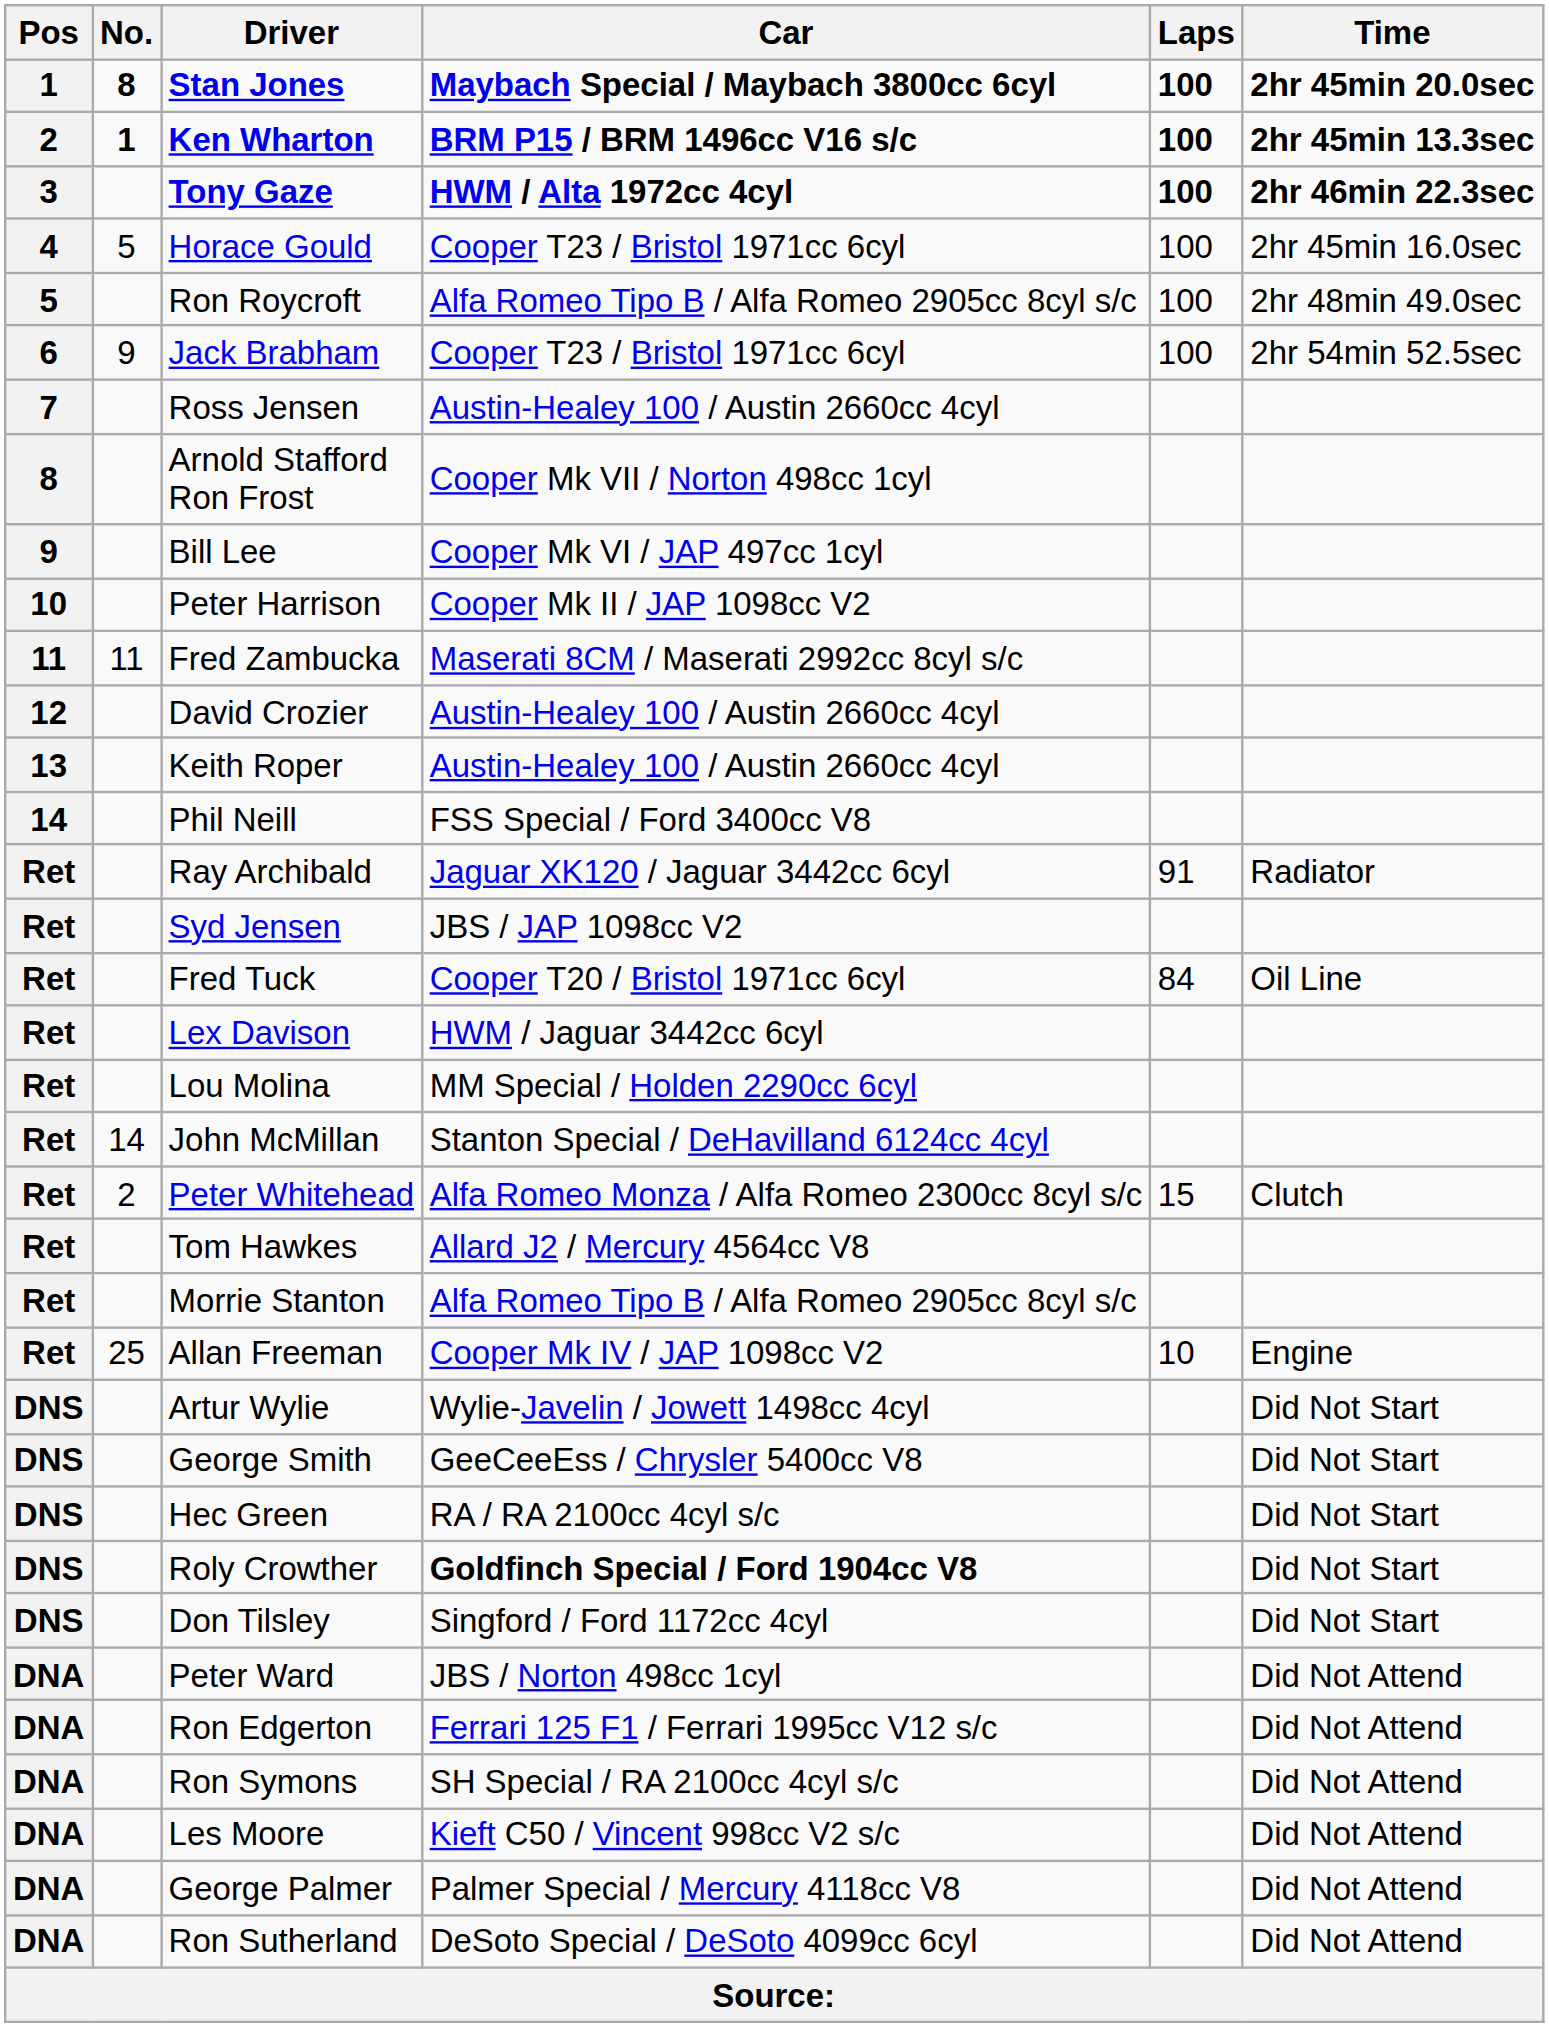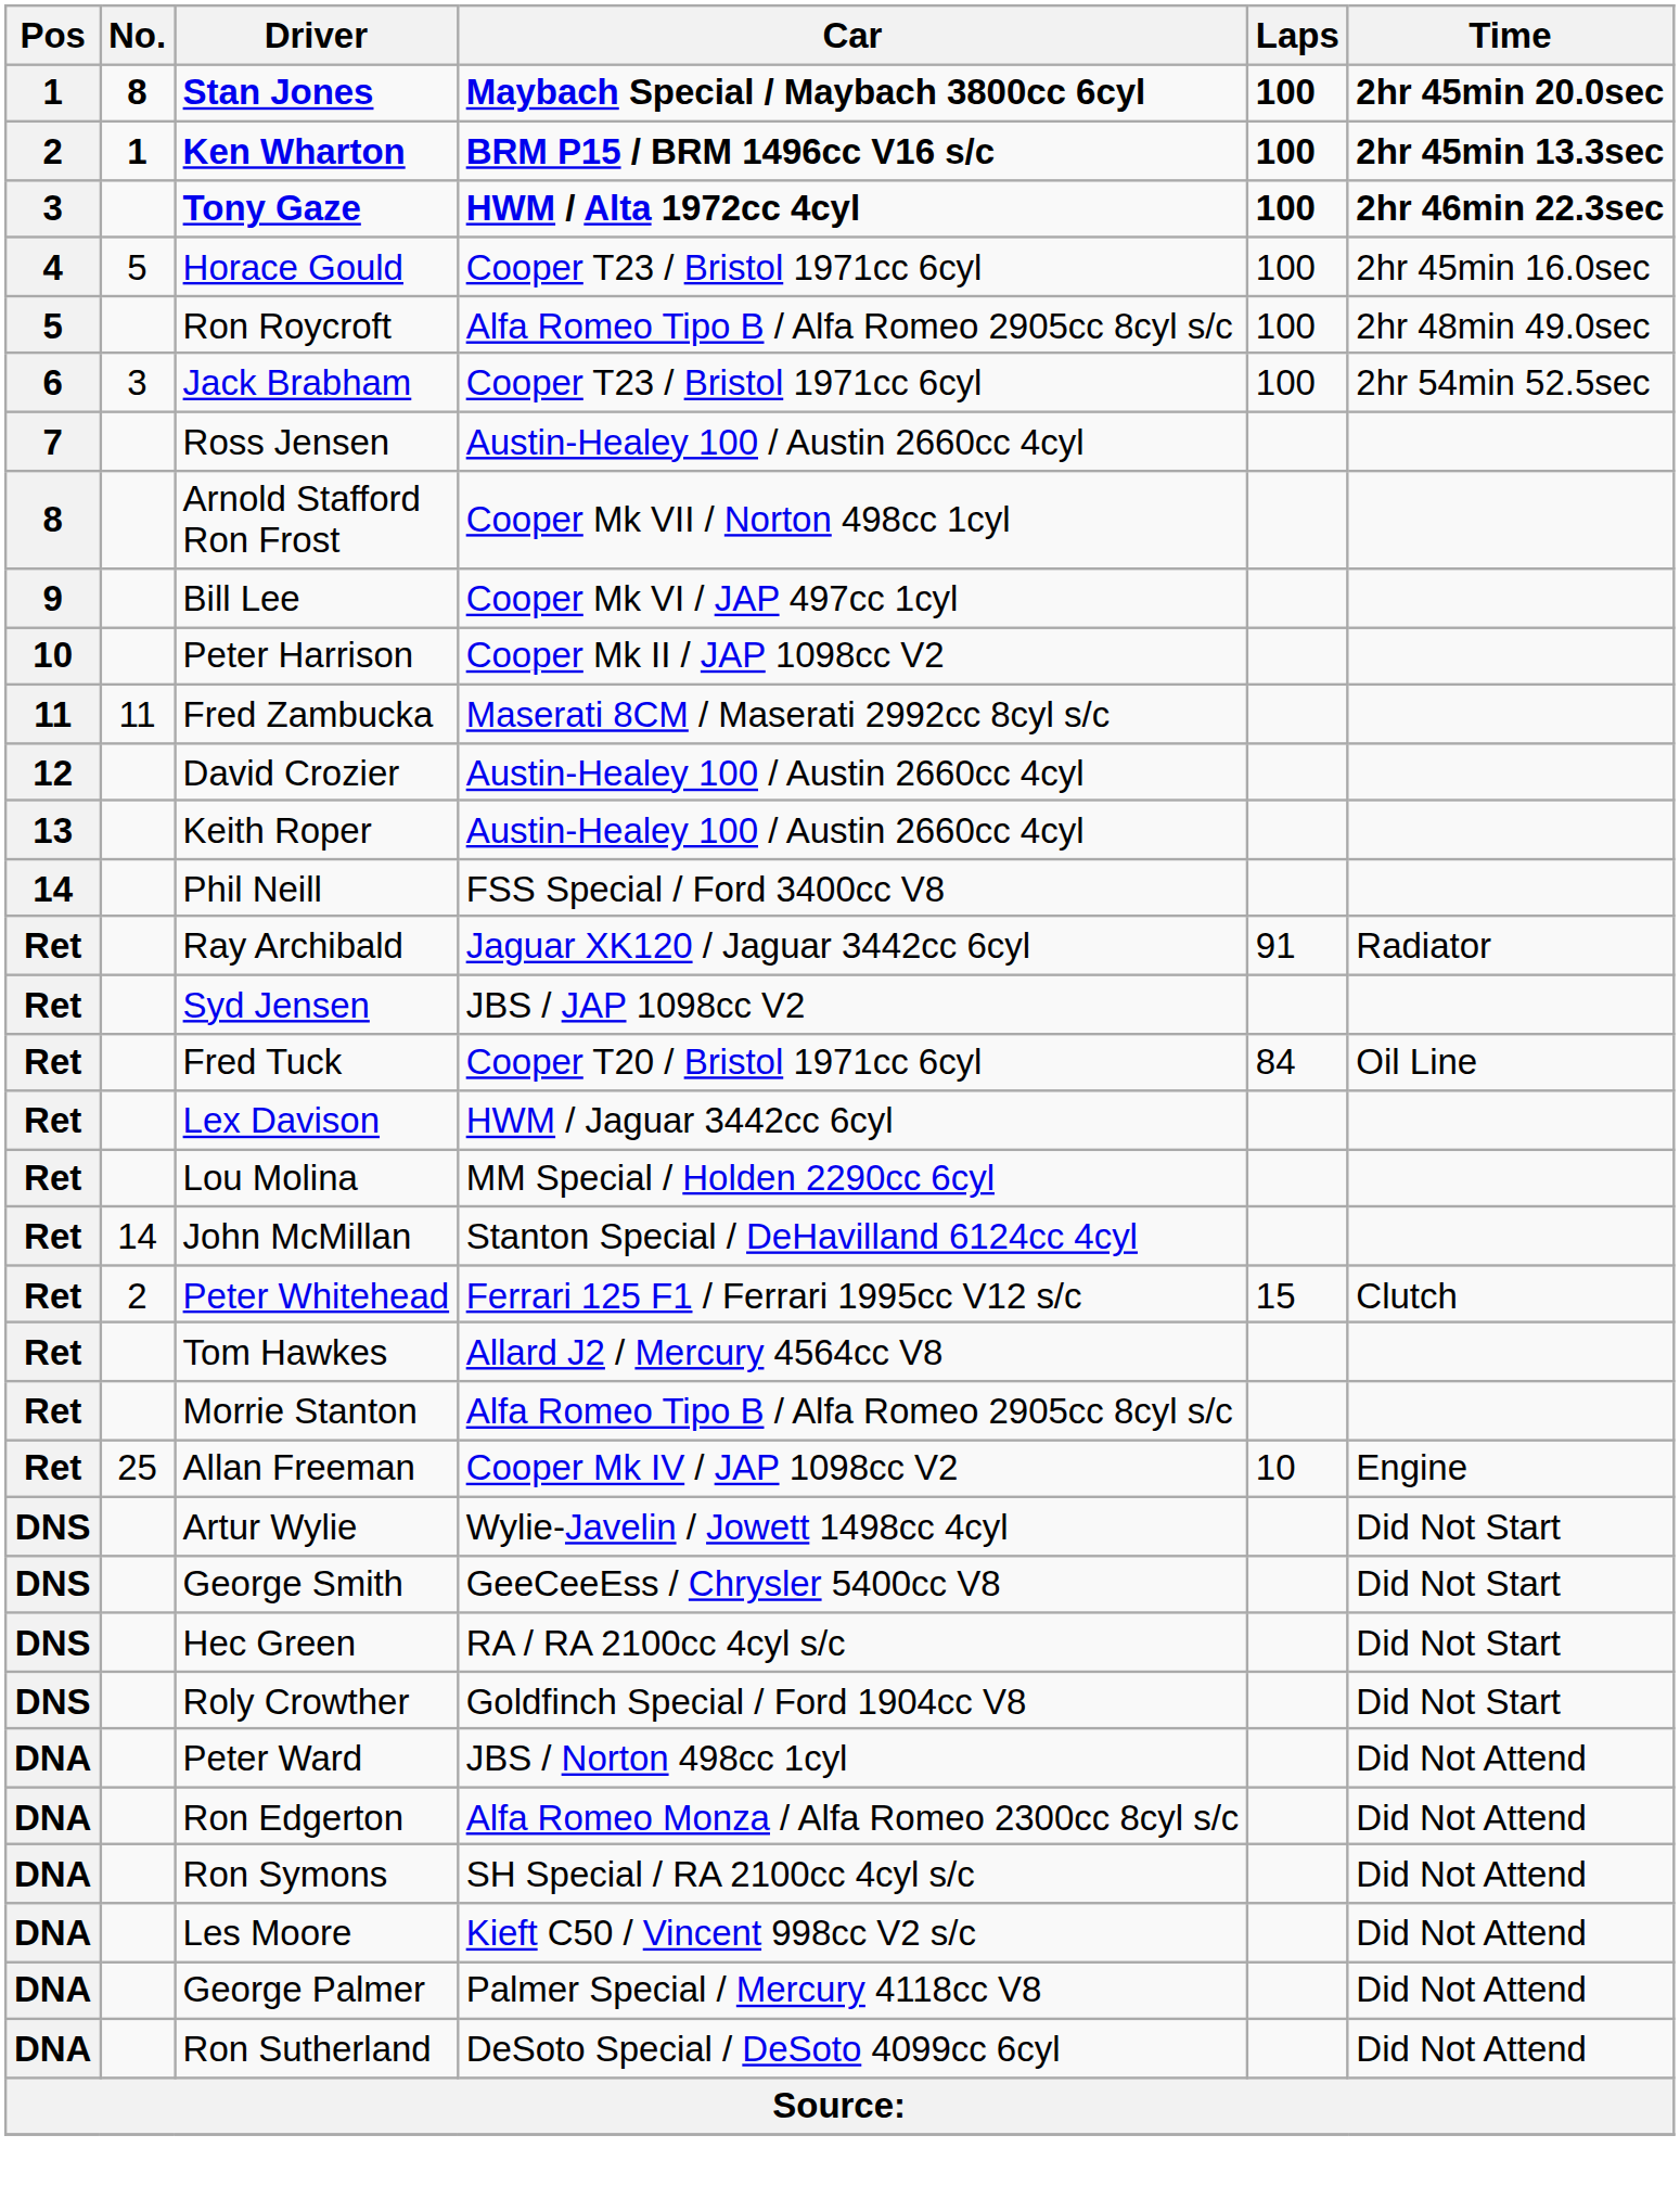Jack Brabham | No.: 9 -> 3
Peter Whitehead | Car: Alfa Romeo Monza / Alfa Romeo 2300cc 8cyl s/c -> Ferrari 125 F1 / Ferrari 1995cc V12 s/c
Roly Crowther | Car: bold -> normal
- row: DNS | Don Tilsley | Singford / Ford 1172cc 4cyl | Did Not Start
Ron Edgerton | Car: Ferrari 125 F1 / Ferrari 1995cc V12 s/c -> Alfa Romeo Monza / Alfa Romeo 2300cc 8cyl s/c
